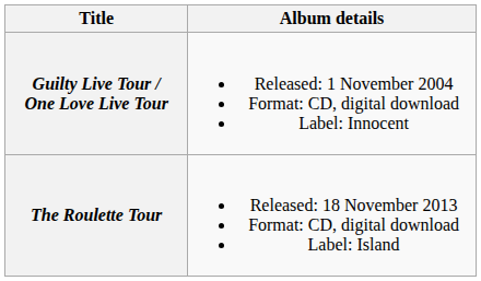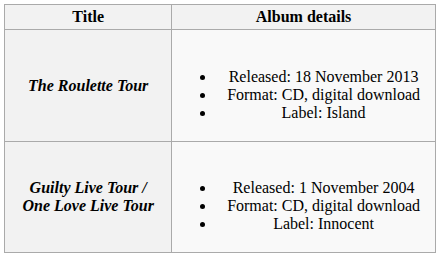rows swapped: Guilty Live Tour / One Love Live Tour <-> The Roulette Tour
